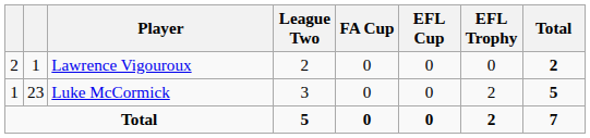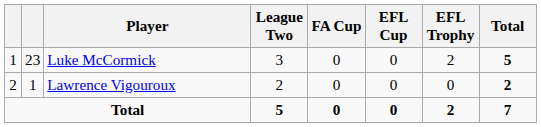rows swapped: Luke McCormick <-> Lawrence Vigouroux
